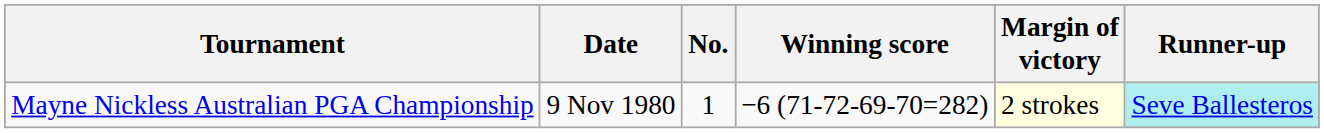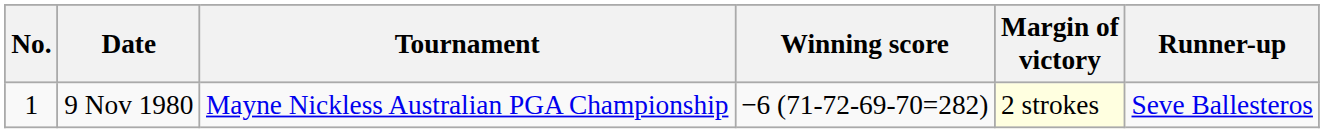columns swapped: No. <-> Tournament
9 Nov 1980 | Runner-up: paleturquoise background -> no background
